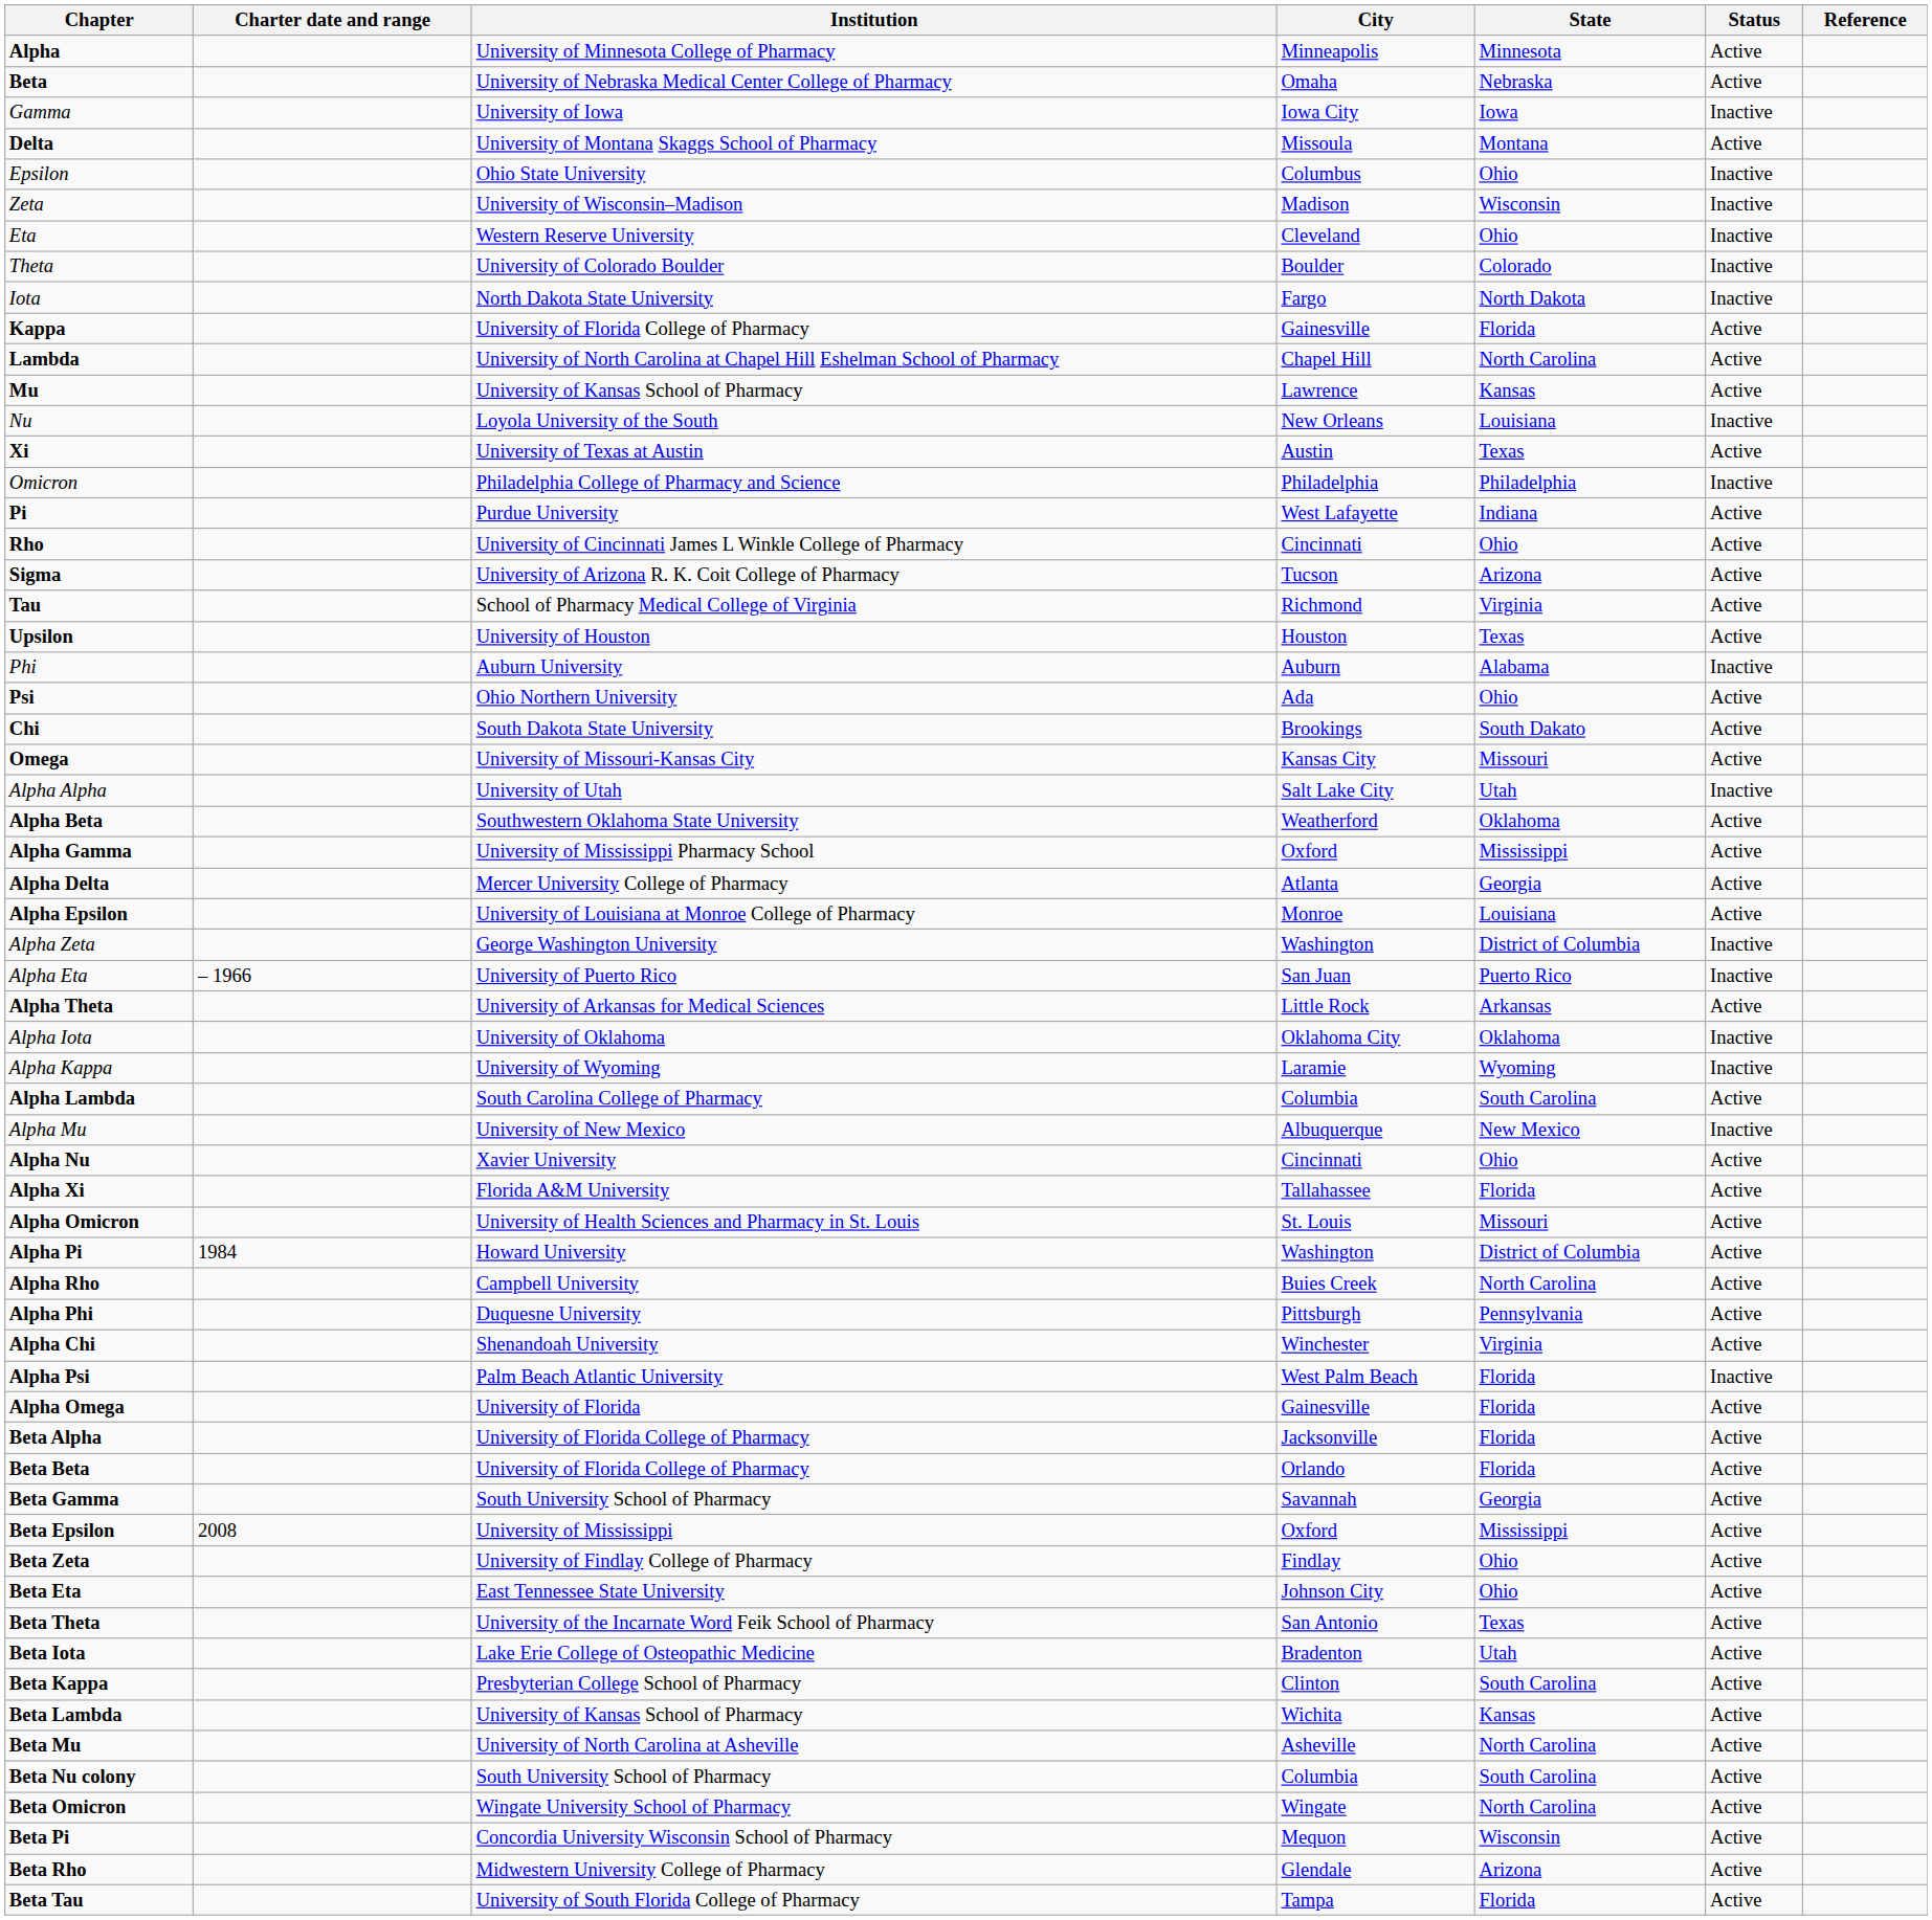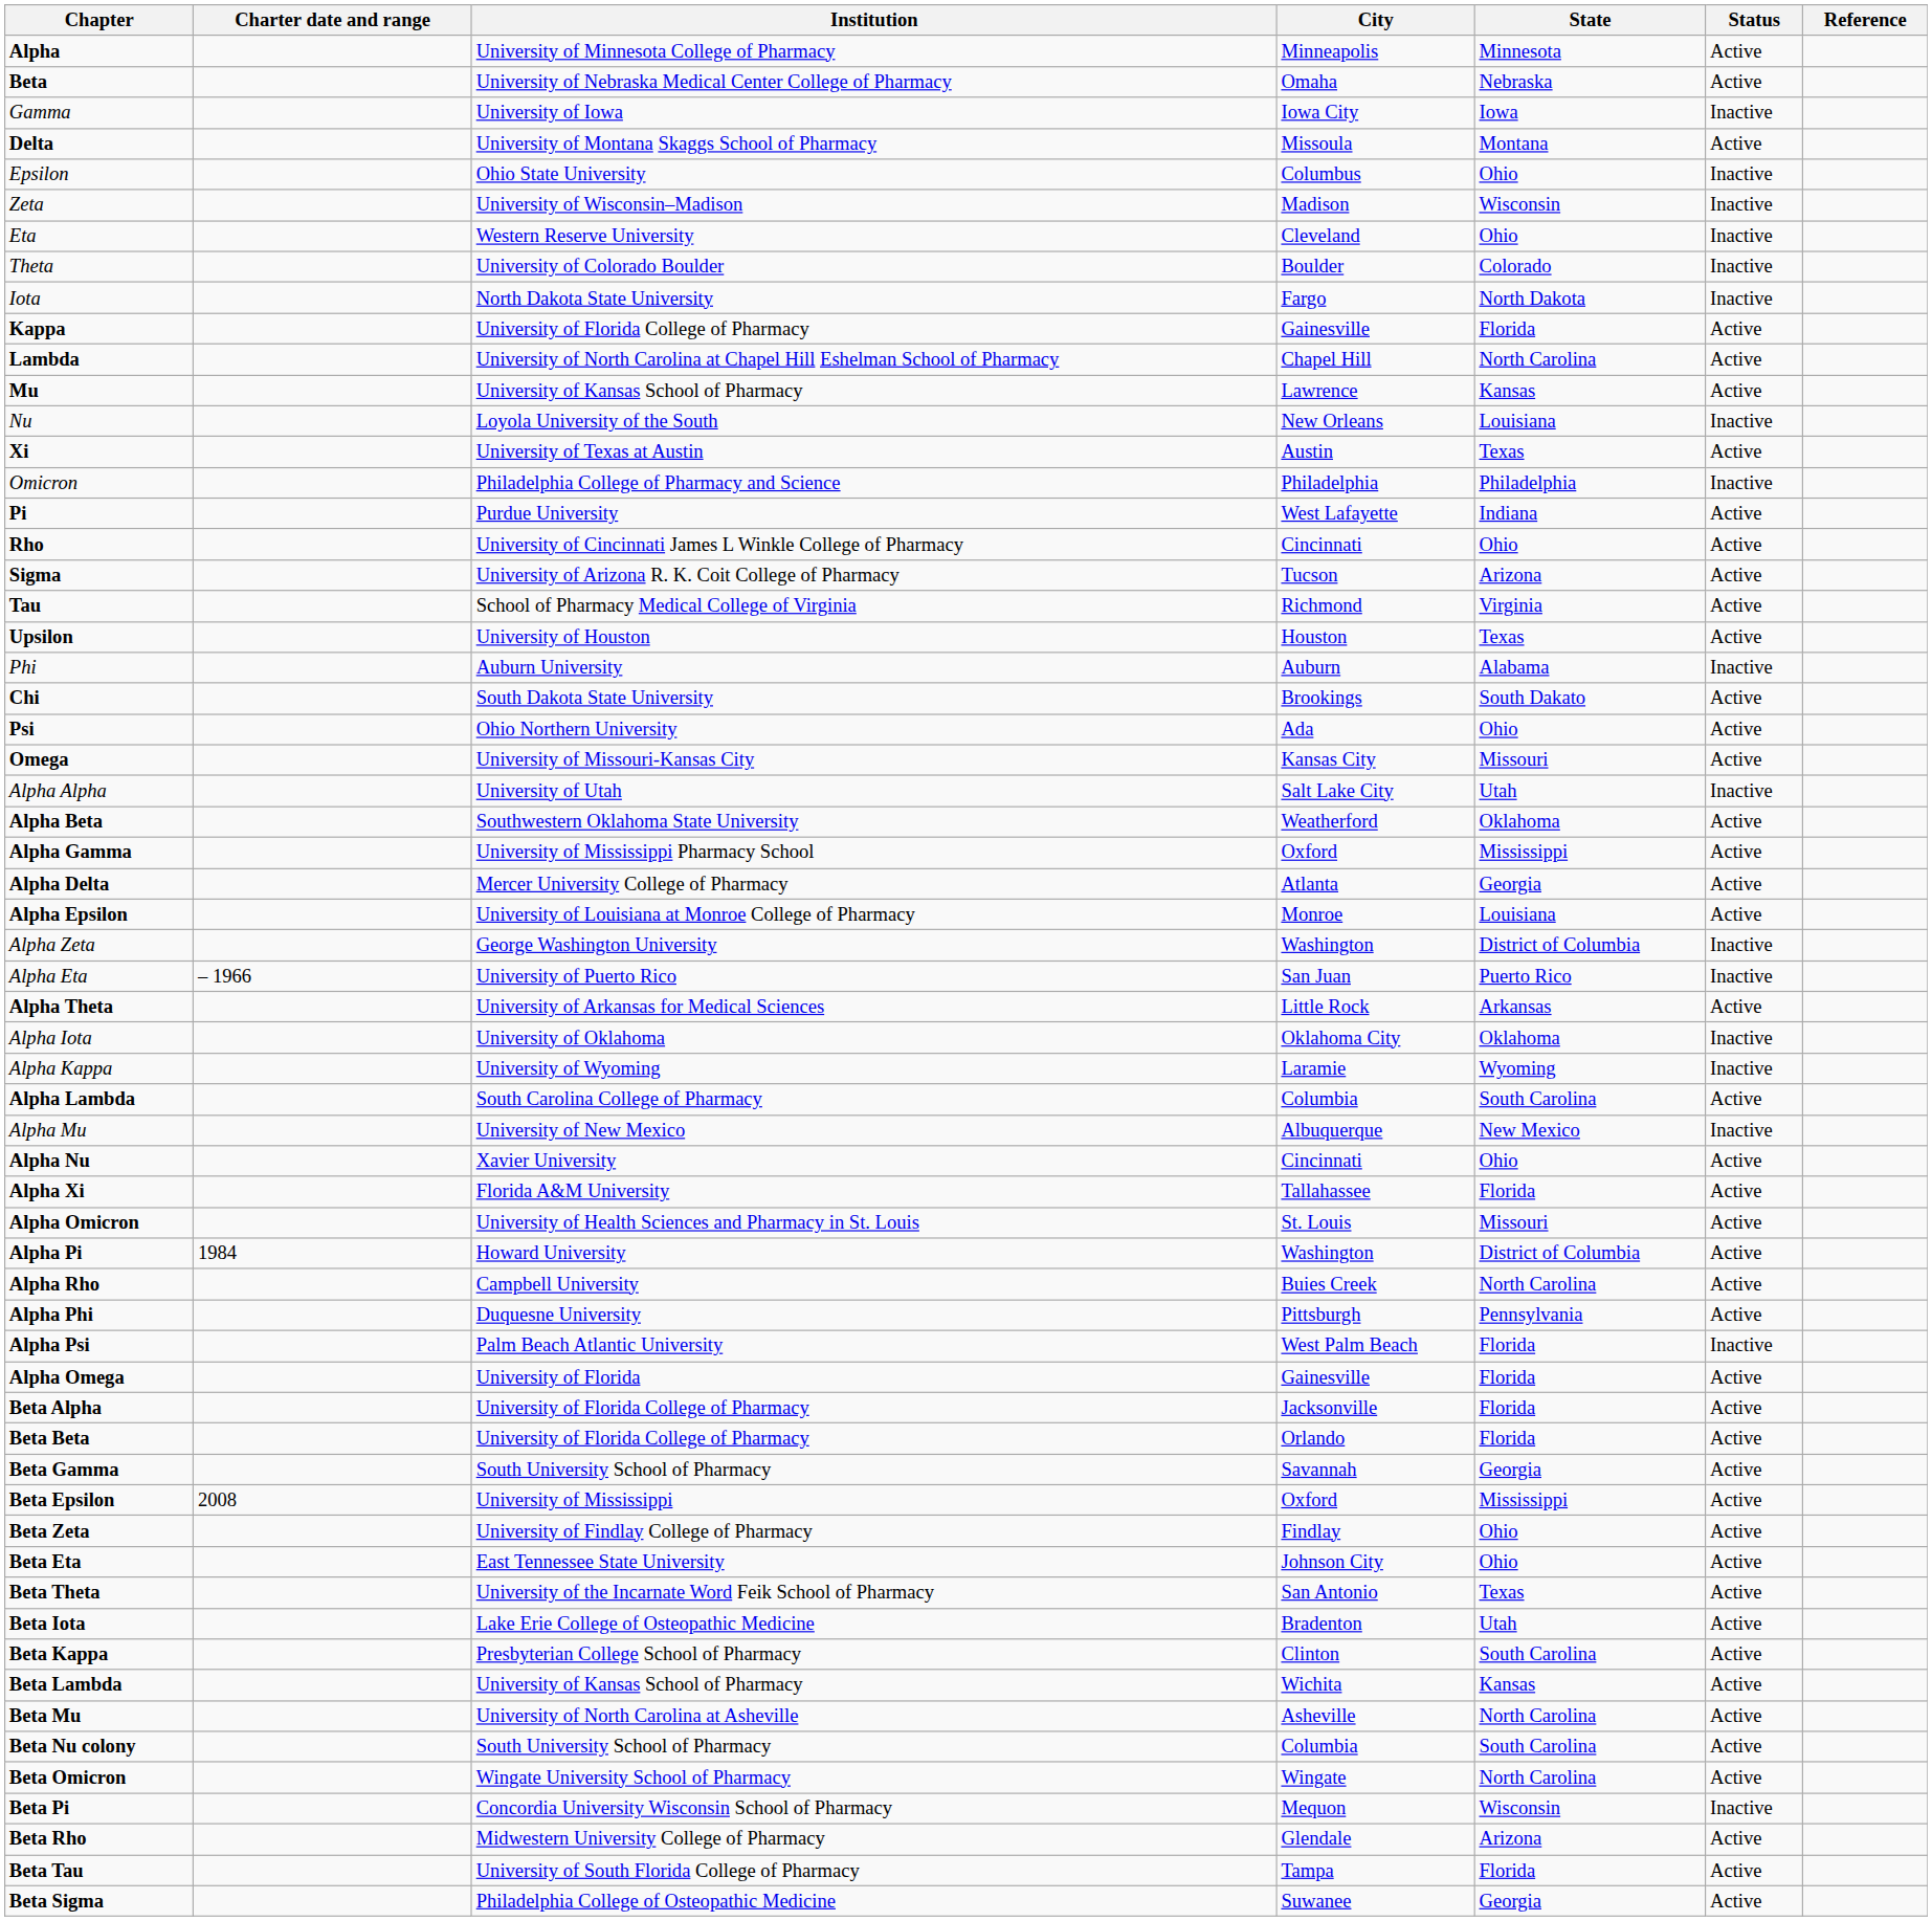rows swapped: Chi <-> Psi
- row: Alpha Chi | Shenandoah University | Winchester | Virginia | Active
Beta Pi | Status: Active -> Inactive
+ row: Beta Sigma | Philadelphia College of Osteopathic Medicine | Suwanee | Georgia | Active
